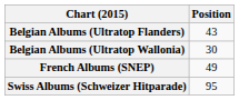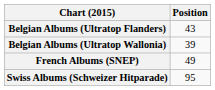Belgian Albums (Ultratop Wallonia) | Position: 30 -> 39
